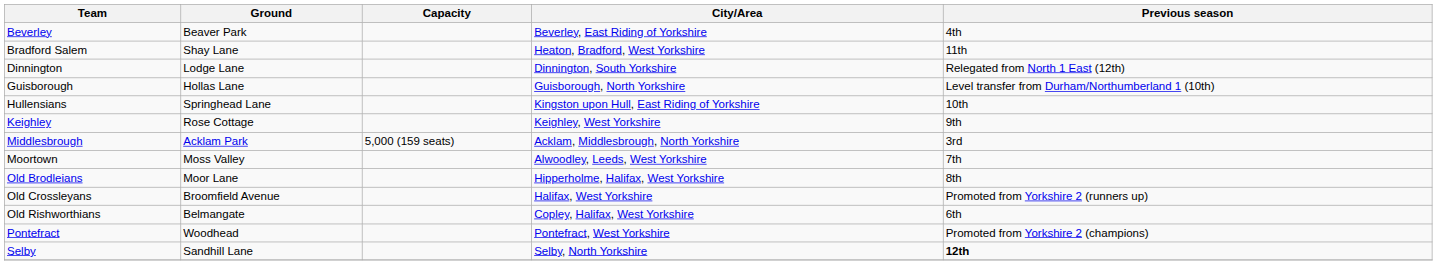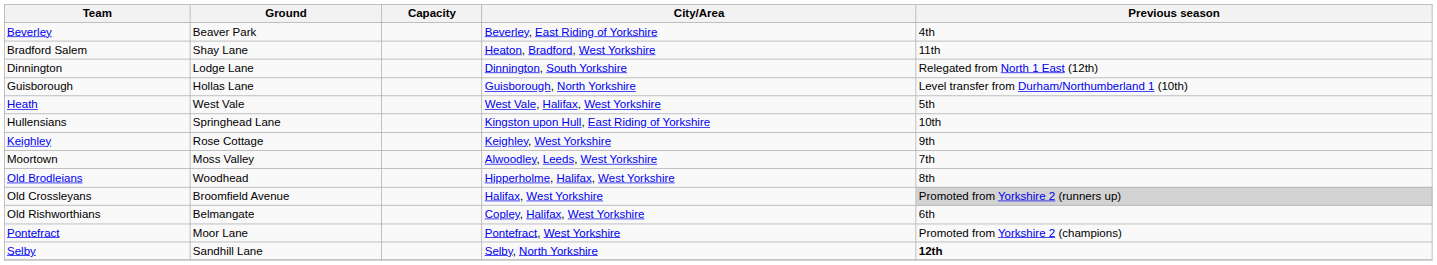+ row: Heath | West Vale | West Vale, Halifax, West Yorkshire | 5th
- row: Middlesbrough | Acklam Park | 5,000 (159 seats) | Acklam, Middlesbrough, North Yorkshire | 3rd
Old Brodleians | Ground: Moor Lane -> Woodhead
Old Crossleyans | Previous season: no background -> lightgrey background
Pontefract | Ground: Woodhead -> Moor Lane
